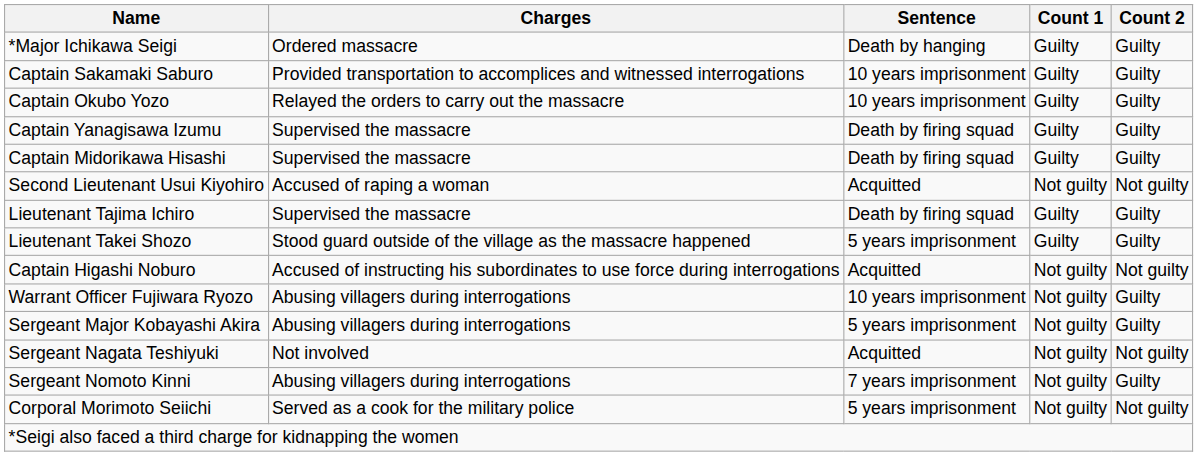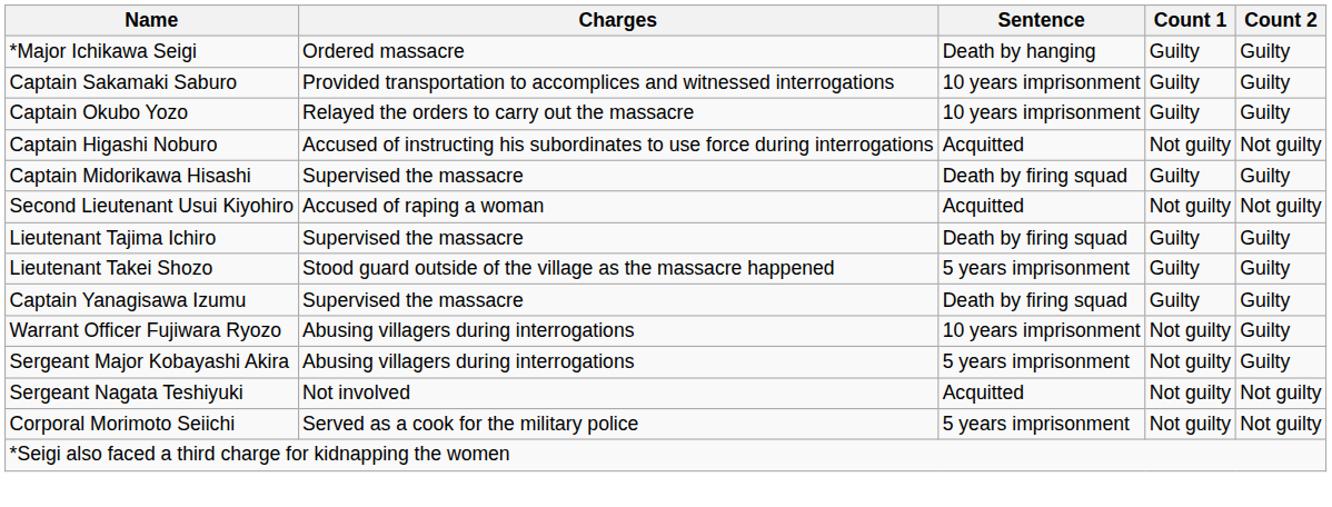rows swapped: Captain Yanagisawa Izumu <-> Captain Higashi Noburo
- row: Sergeant Nomoto Kinni | Abusing villagers during interrogations | 7 years imprisonment | Not guilty | Guilty
